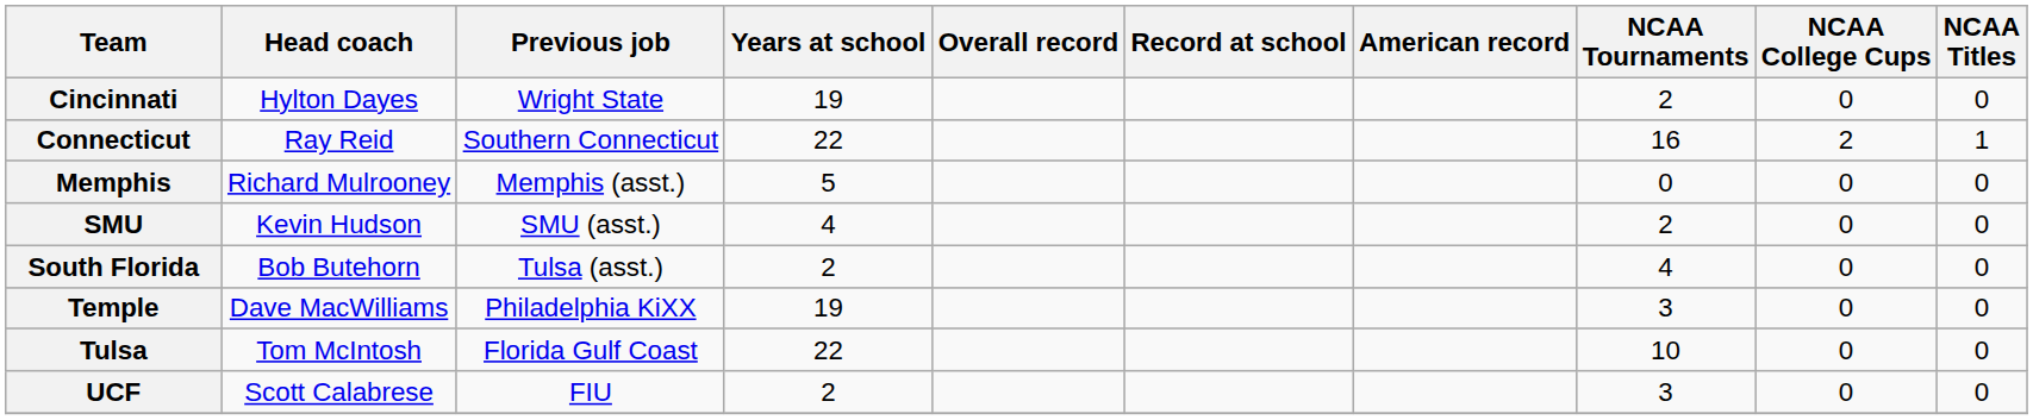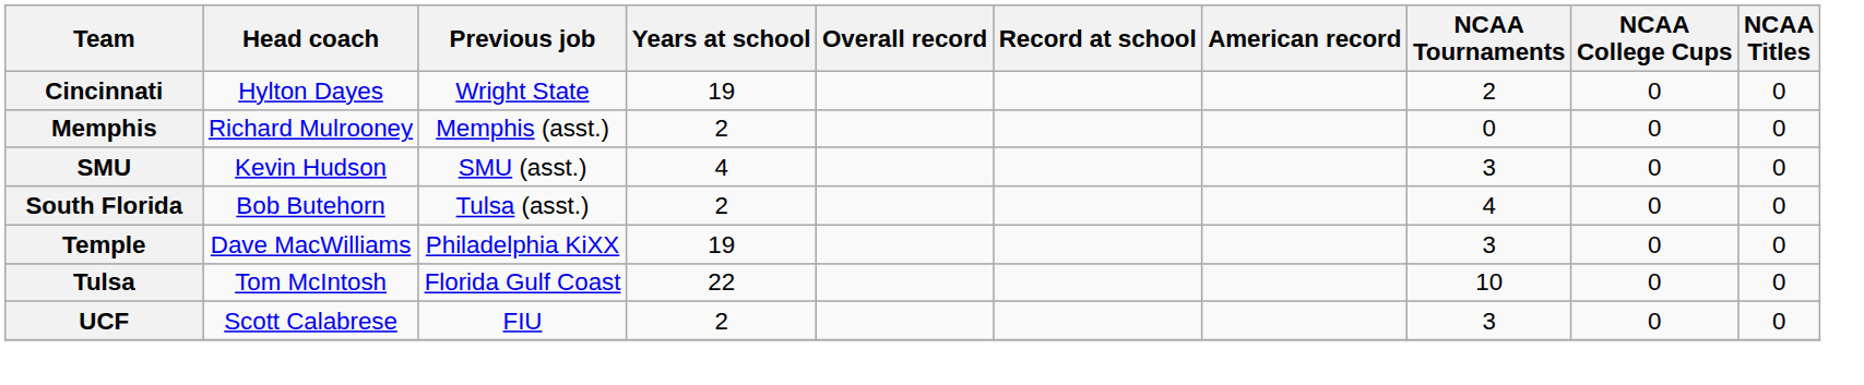- row: Connecticut | Ray Reid | Southern Connecticut | 22 | 16 | 2 | 1
Memphis | Years at school: 5 -> 2
SMU | NCAA Tournaments: 2 -> 3
